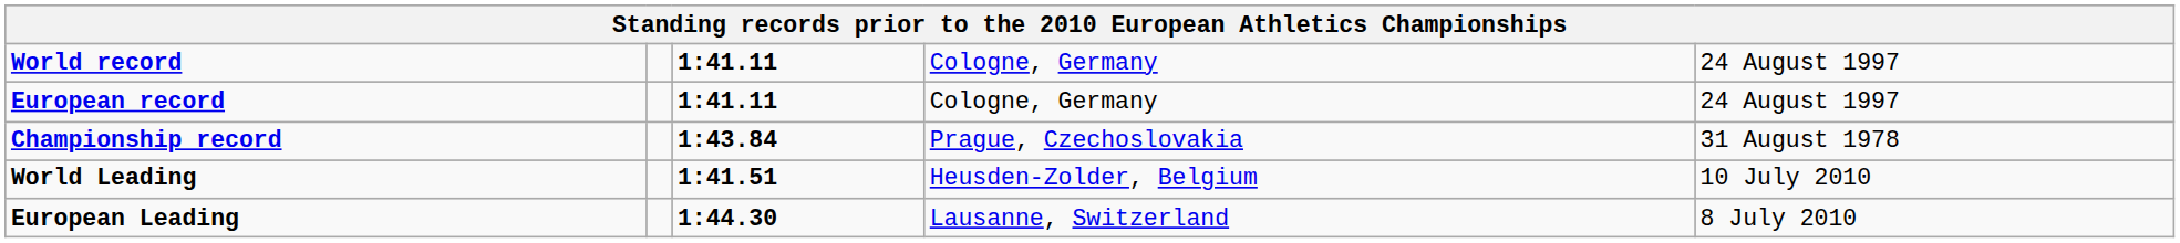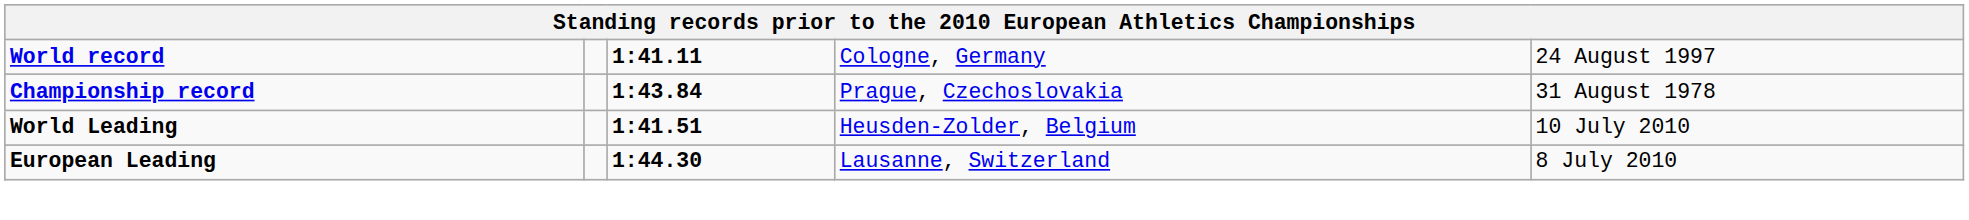- row: European record | 1:41.11 | Cologne, Germany | 24 August 1997
